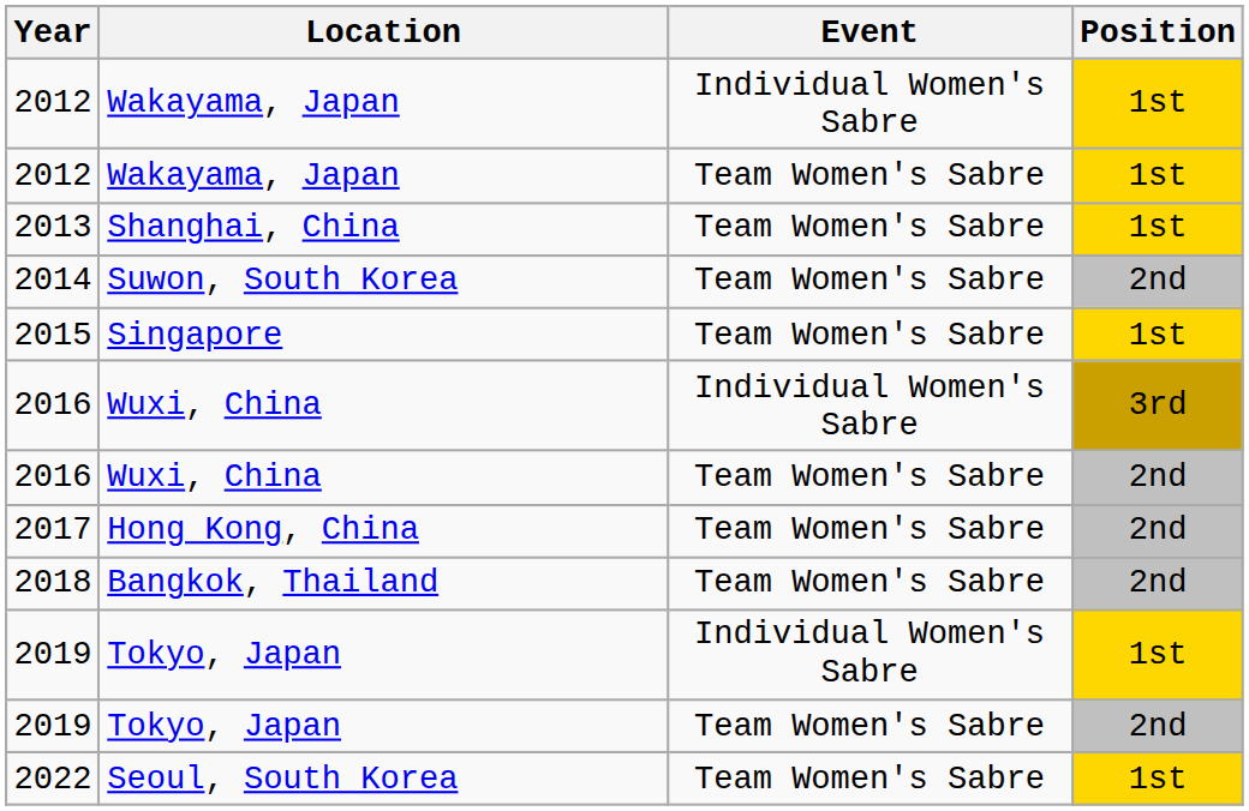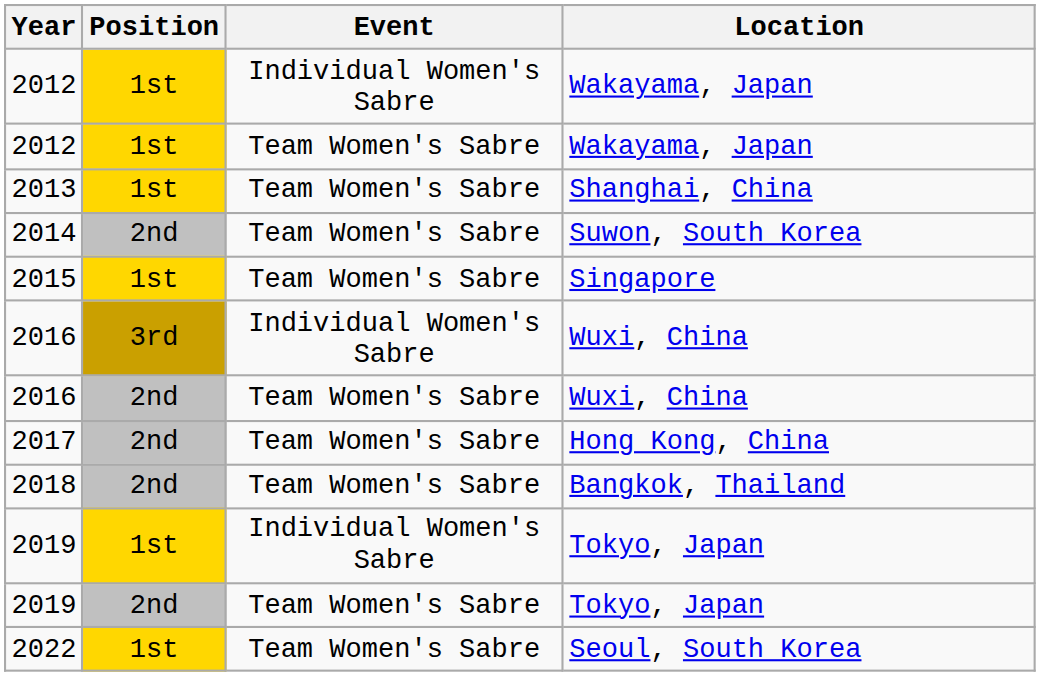columns swapped: Location <-> Position
